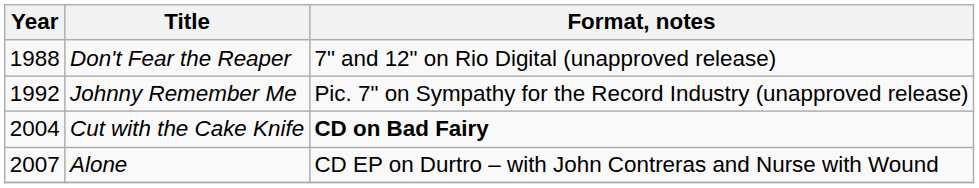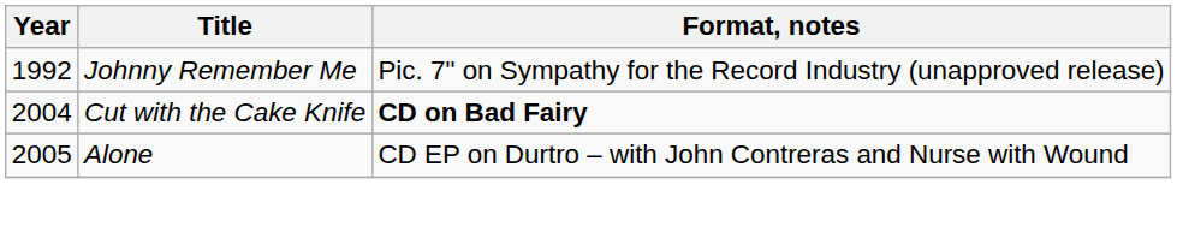- row: 1988 | Don't Fear the Reaper | 7" and 12" on Rio Digital (unapproved release)
Alone | Year: 2007 -> 2005
